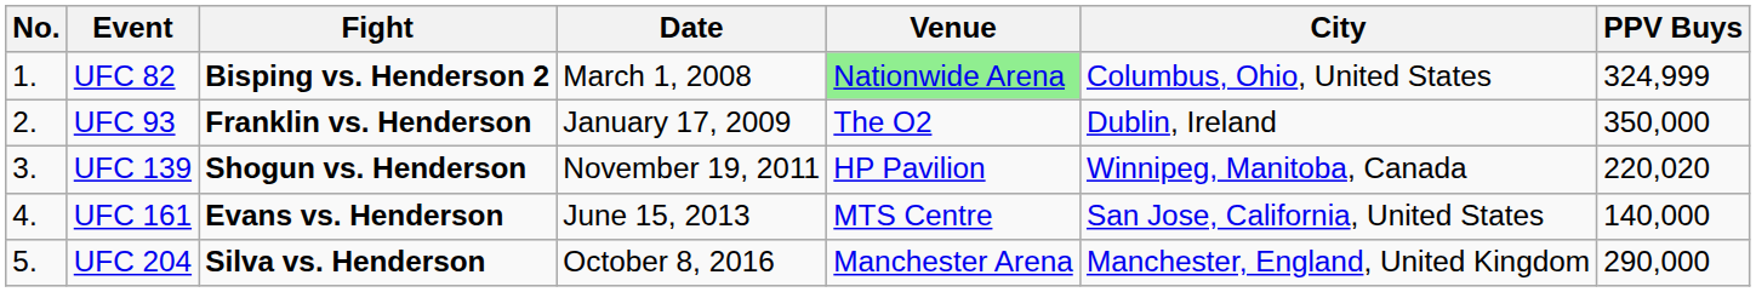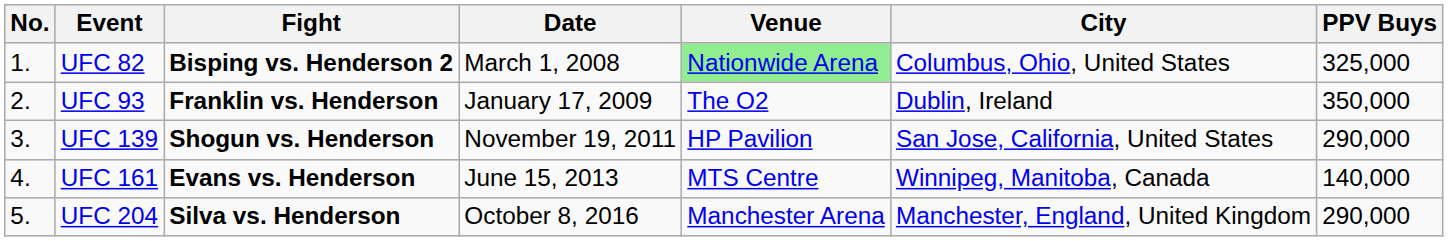UFC 82 | PPV Buys: 324,999 -> 325,000
UFC 139 | City: Winnipeg, Manitoba, Canada -> San Jose, California, United States
UFC 139 | PPV Buys: 220,020 -> 290,000
UFC 161 | City: San Jose, California, United States -> Winnipeg, Manitoba, Canada
